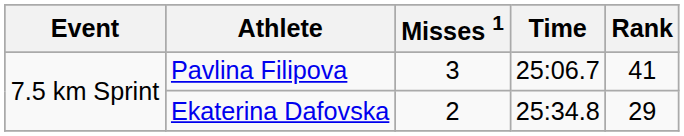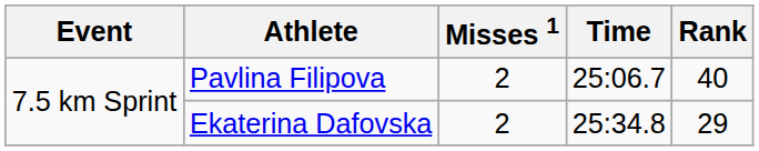Pavlina Filipova | Misses 1: 3 -> 2
Pavlina Filipova | Rank: 41 -> 40
